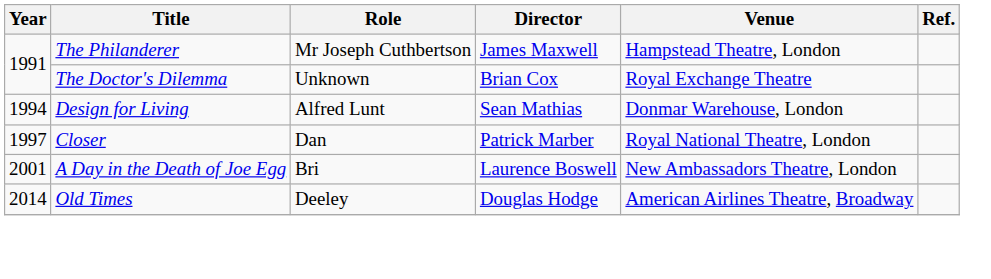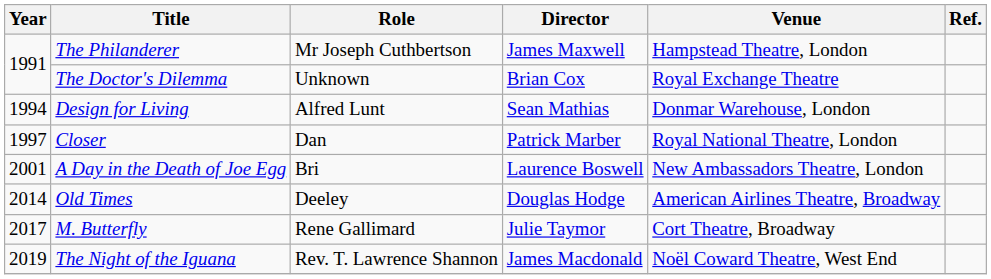+ row: 2017 | M. Butterfly | Rene Gallimard | Julie Taymor | Cort Theatre, Broadway
+ row: 2019 | The Night of the Iguana | Rev. T. Lawrence Shannon | James Macdonald | Noël Coward Theatre, West End
